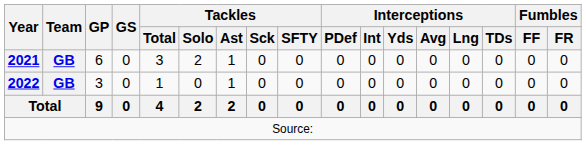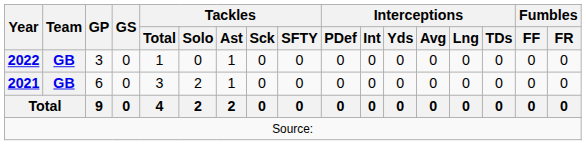rows swapped: 2021 <-> 2022
